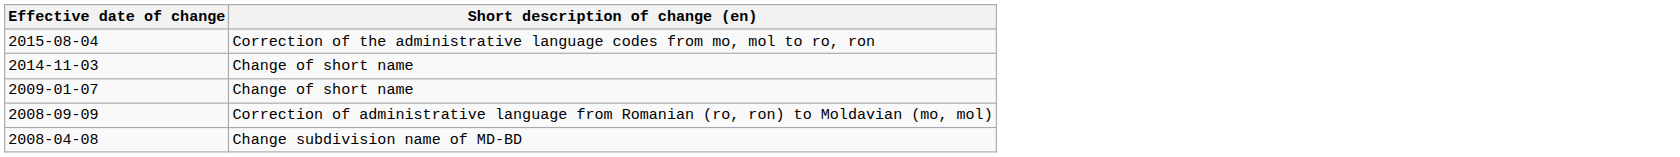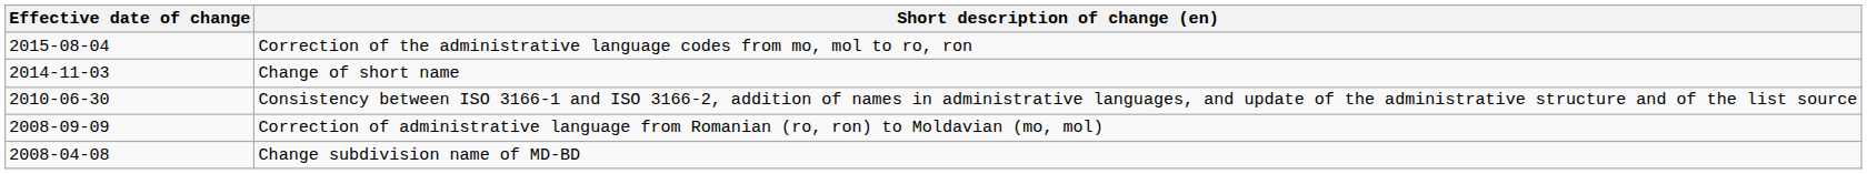+ row: 2010-06-30 | Consistency between ISO 3166-1 and ISO 3166-2, addition of names in administrative languages, and update of the administrative structure and of the list source
- row: 2009-01-07 | Change of short name
